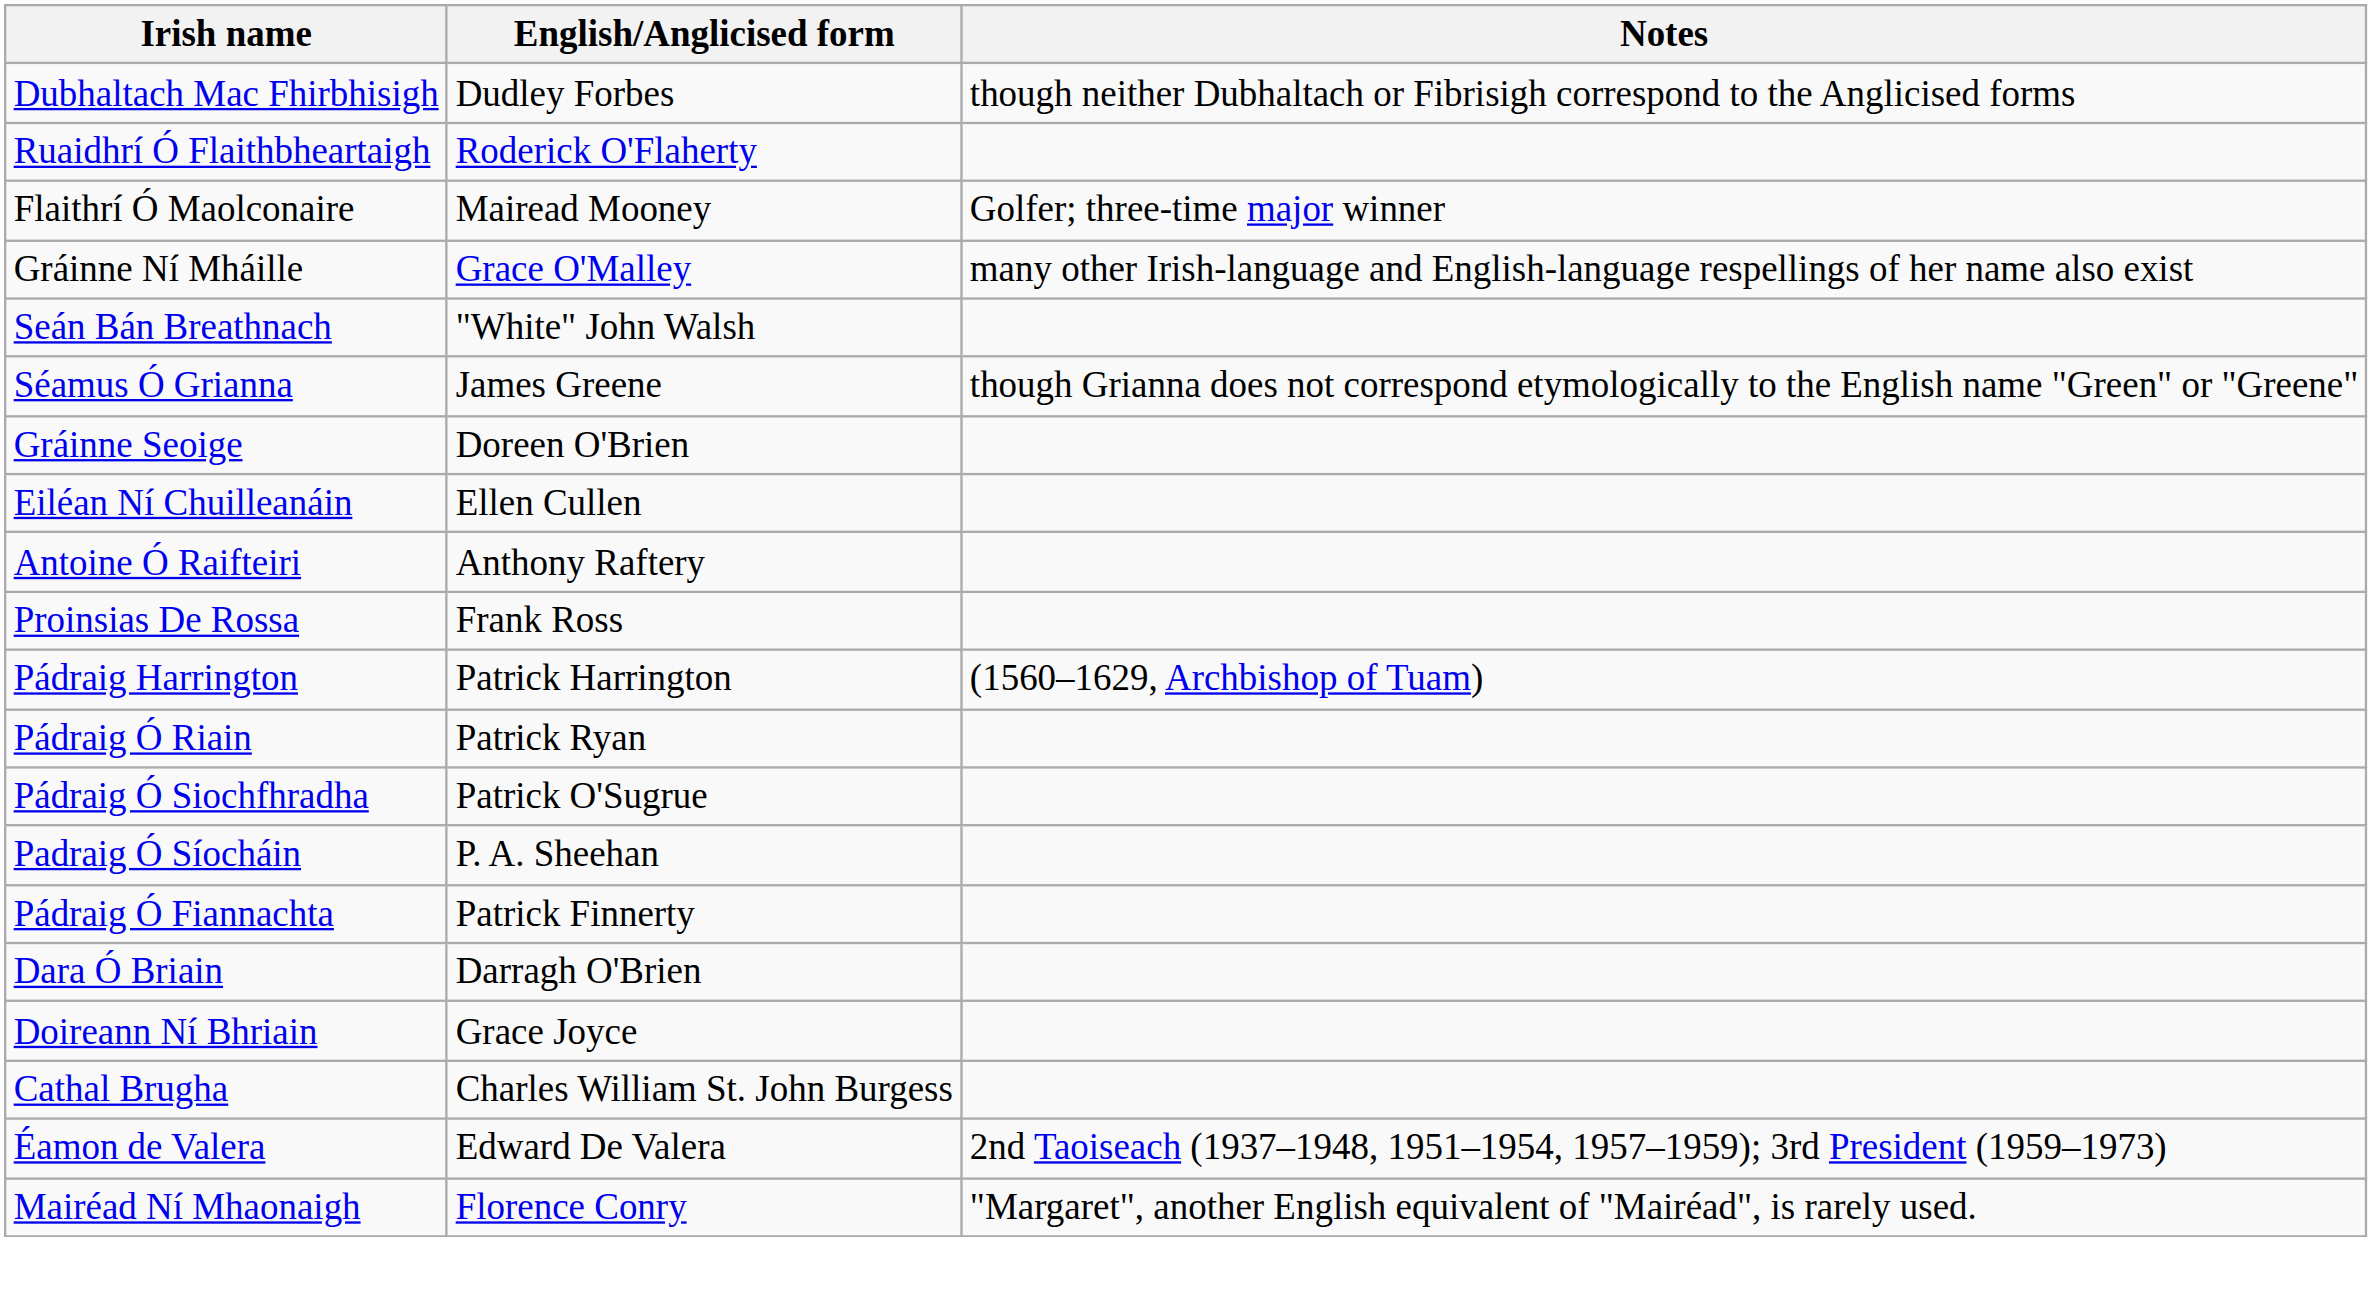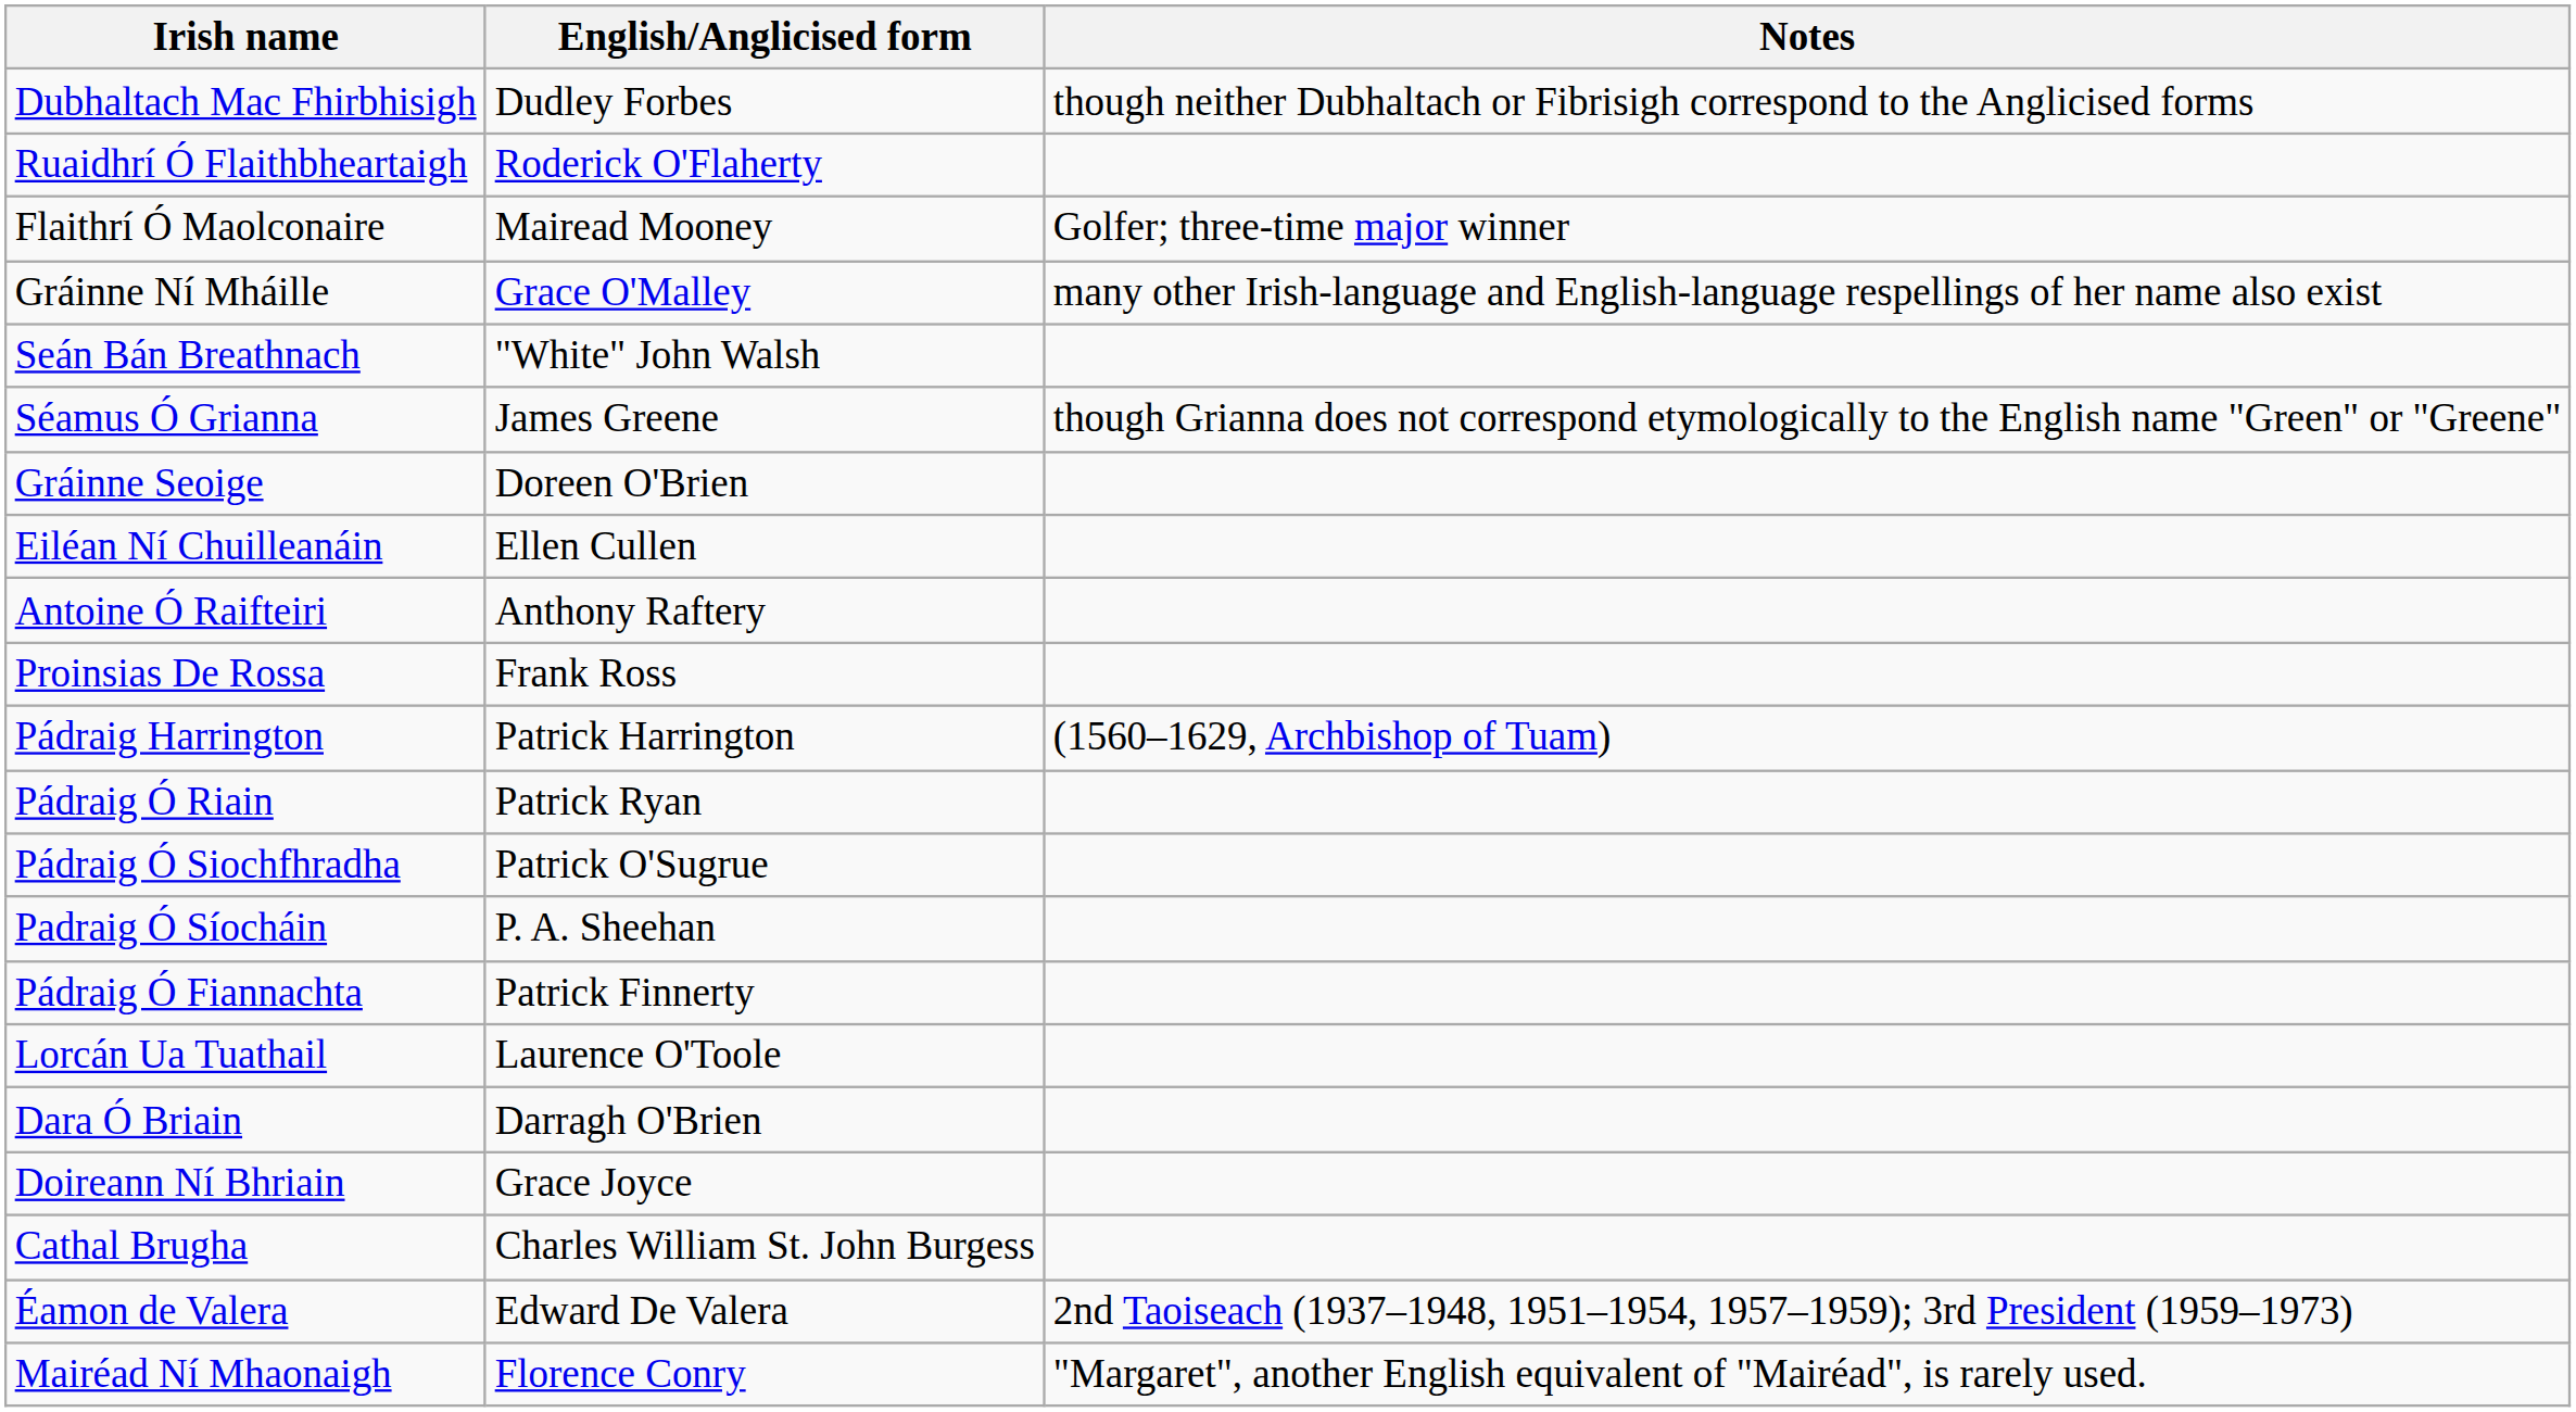+ row: Lorcán Ua Tuathail | Laurence O'Toole
